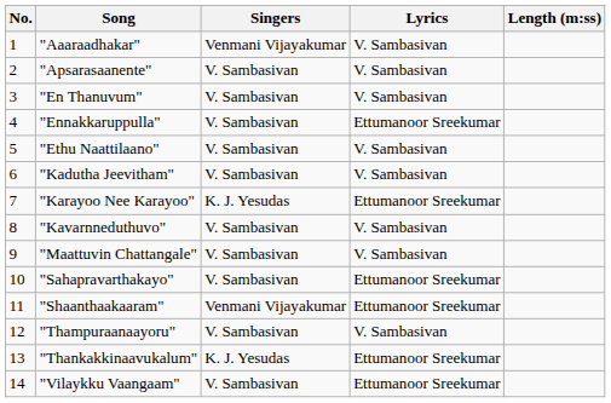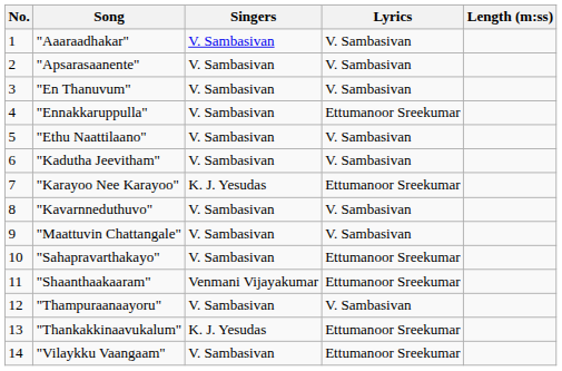"Aaaraadhakar" | Singers: Venmani Vijayakumar -> V. Sambasivan
